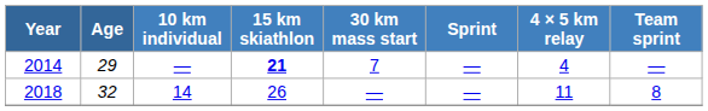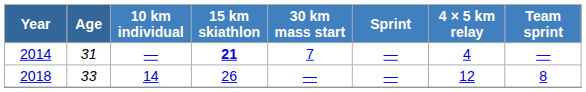2014 | Age: 29 -> 31
2018 | Age: 32 -> 33
2018 | 4 × 5 km relay: 11 -> 12
